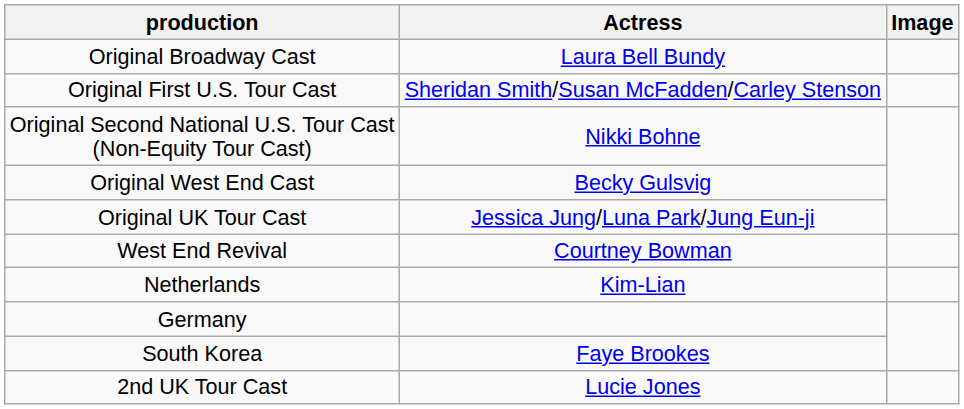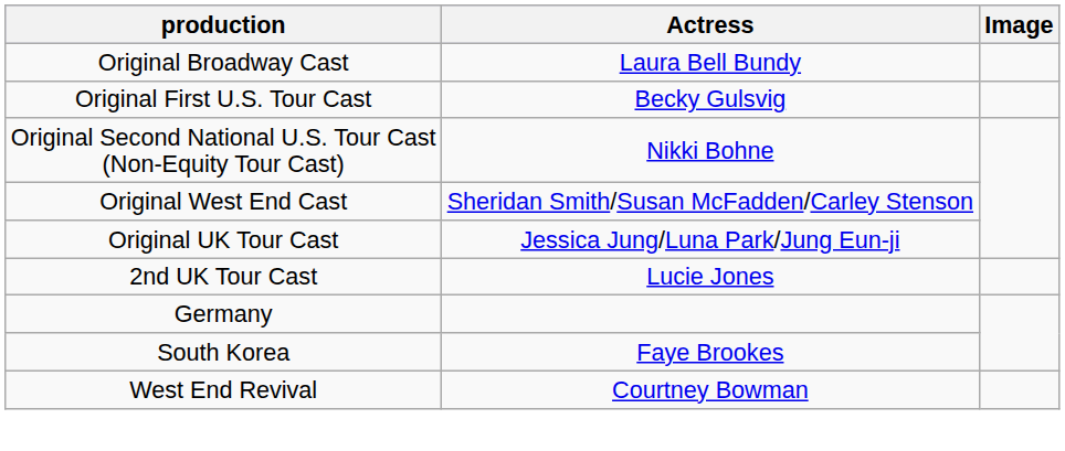Original First U.S. Tour Cast | Actress: Sheridan Smith/Susan McFadden/Carley Stenson -> Becky Gulsvig
Original West End Cast | Actress: Becky Gulsvig -> Sheridan Smith/Susan McFadden/Carley Stenson
rows swapped: 2nd UK Tour Cast <-> West End Revival
- row: Netherlands | Kim-Lian
